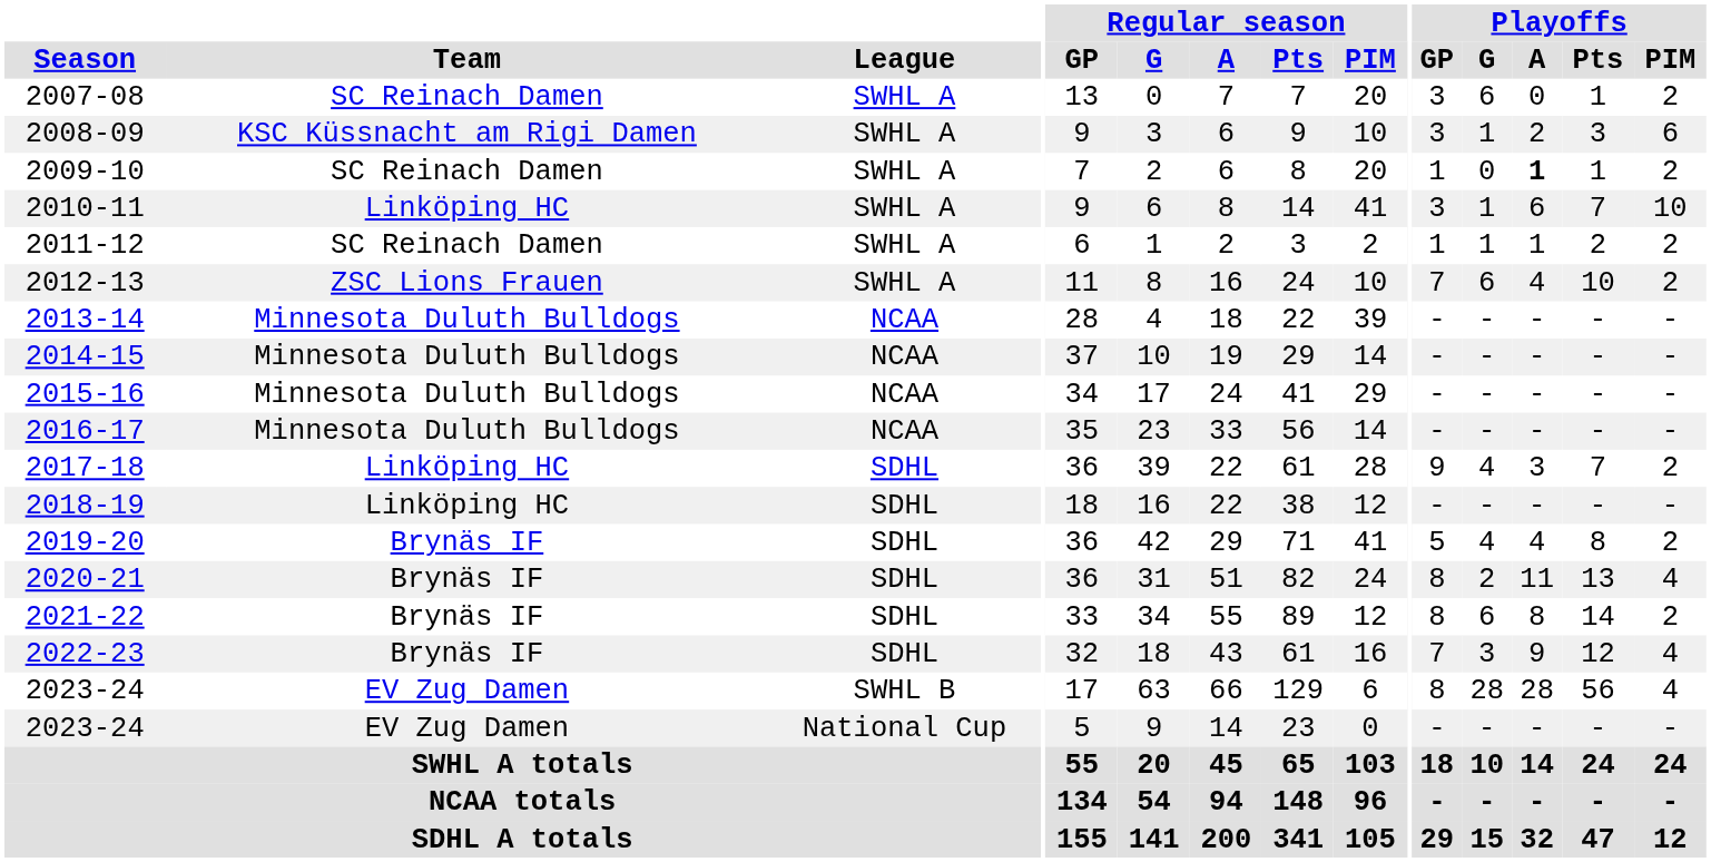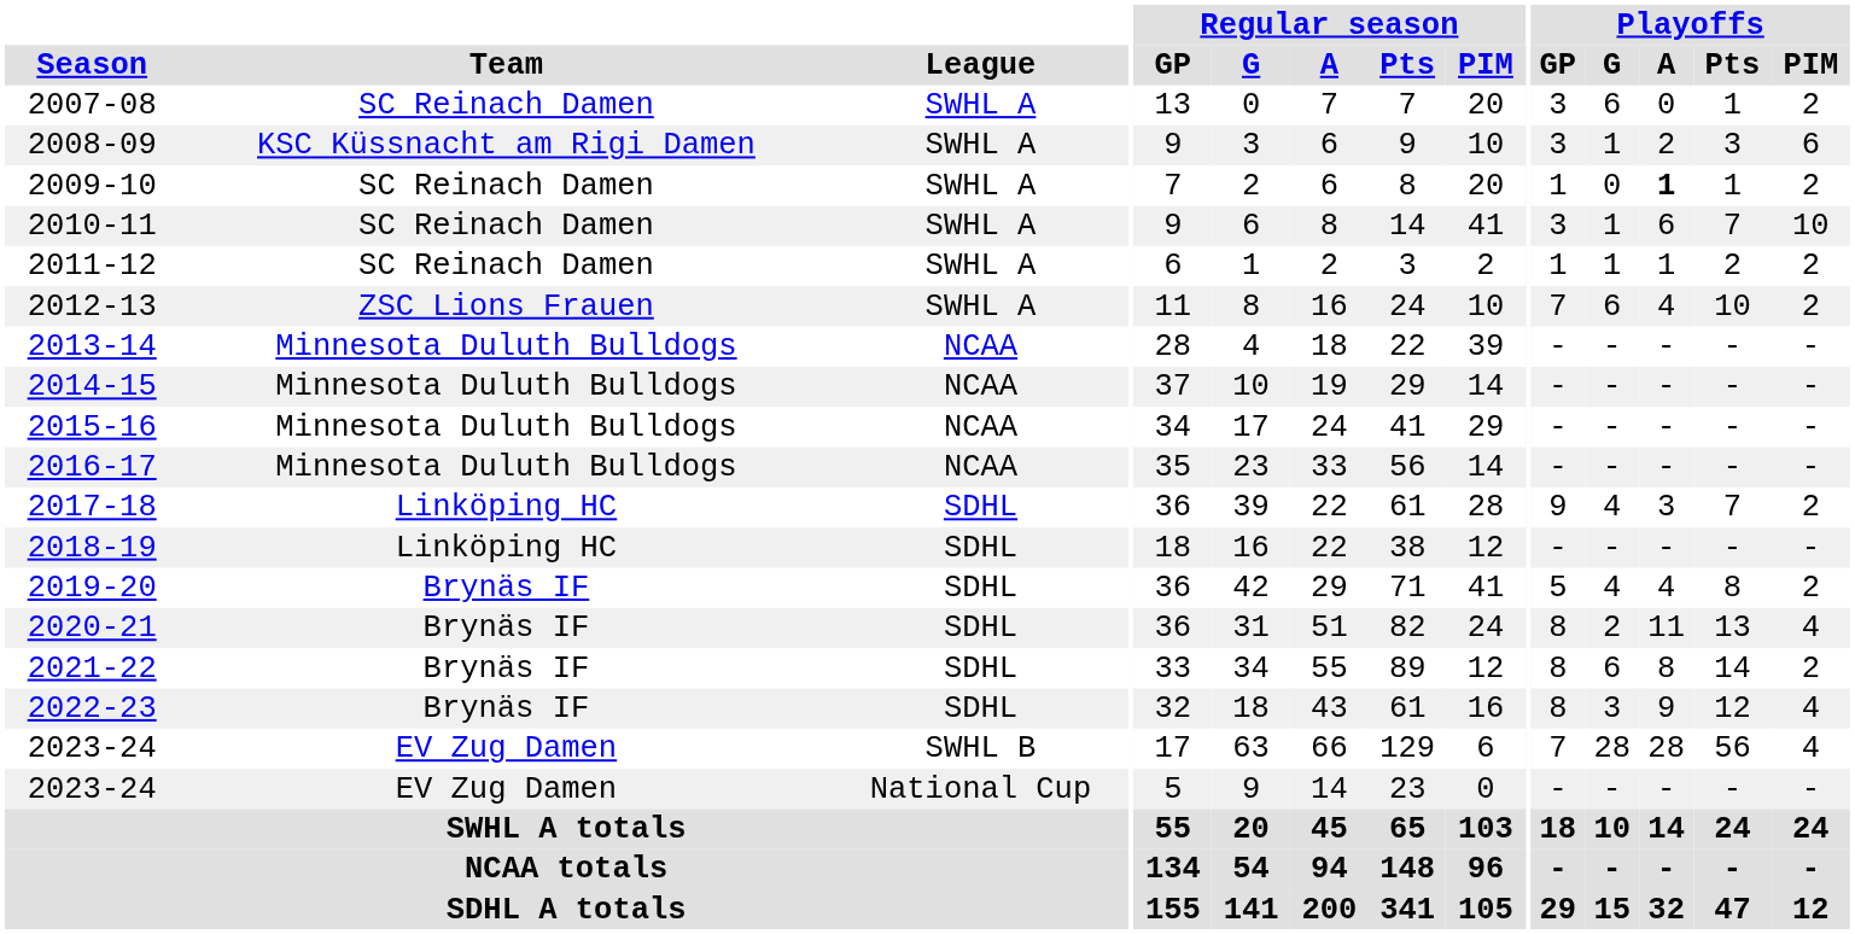2010-11 | Team: Linköping HC -> SC Reinach Damen
2022-23 | Playoffs / GP: 7 -> 8
2023-24 / SWHL B | Playoffs / GP: 8 -> 7
